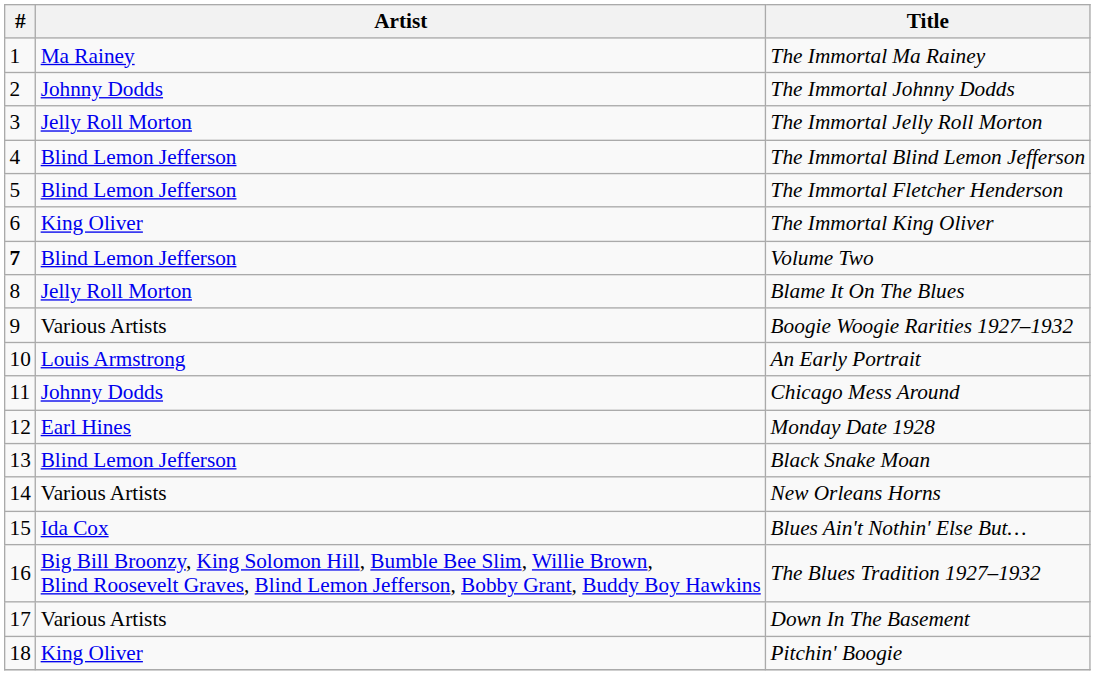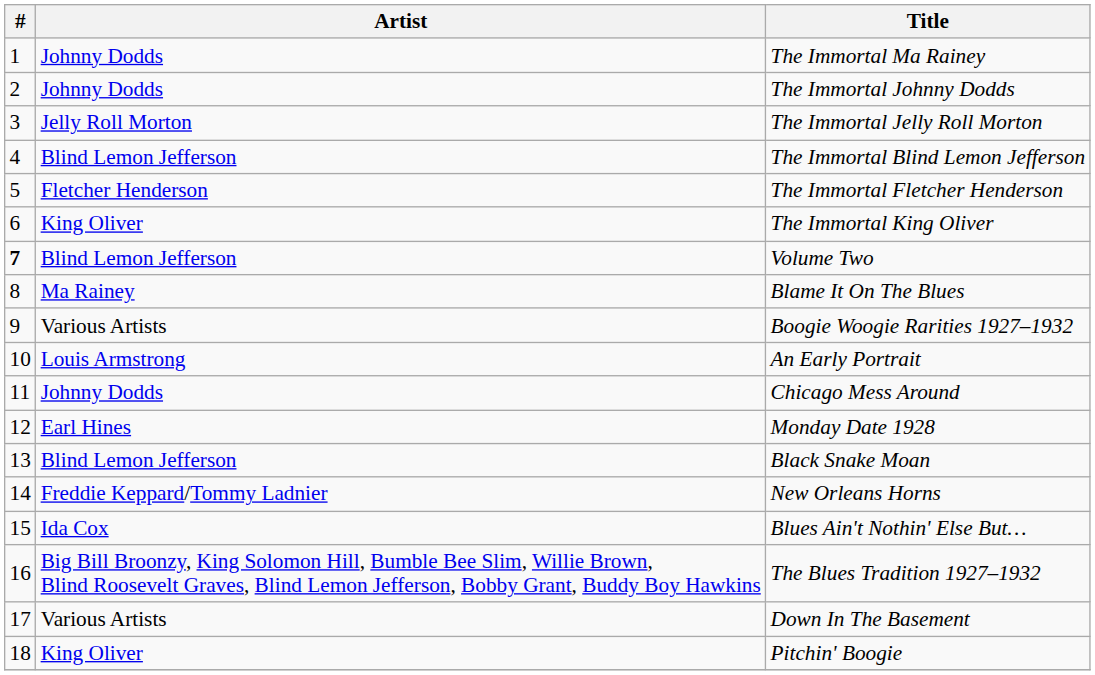The Immortal Ma Rainey | Artist: Ma Rainey -> Johnny Dodds
The Immortal Fletcher Henderson | Artist: Blind Lemon Jefferson -> Fletcher Henderson
Blame It On The Blues | Artist: Jelly Roll Morton -> Ma Rainey
New Orleans Horns | Artist: Various Artists -> Freddie Keppard/Tommy Ladnier
